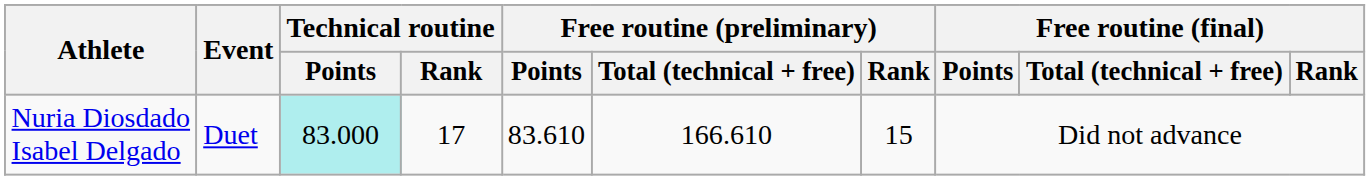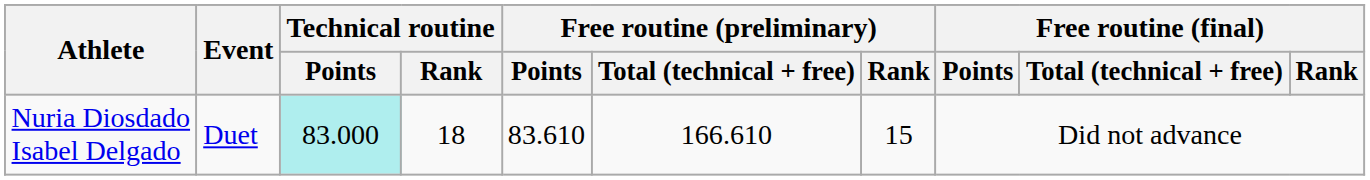Nuria Diosdado Isabel Delgado | Technical routine / Rank: 17 -> 18
